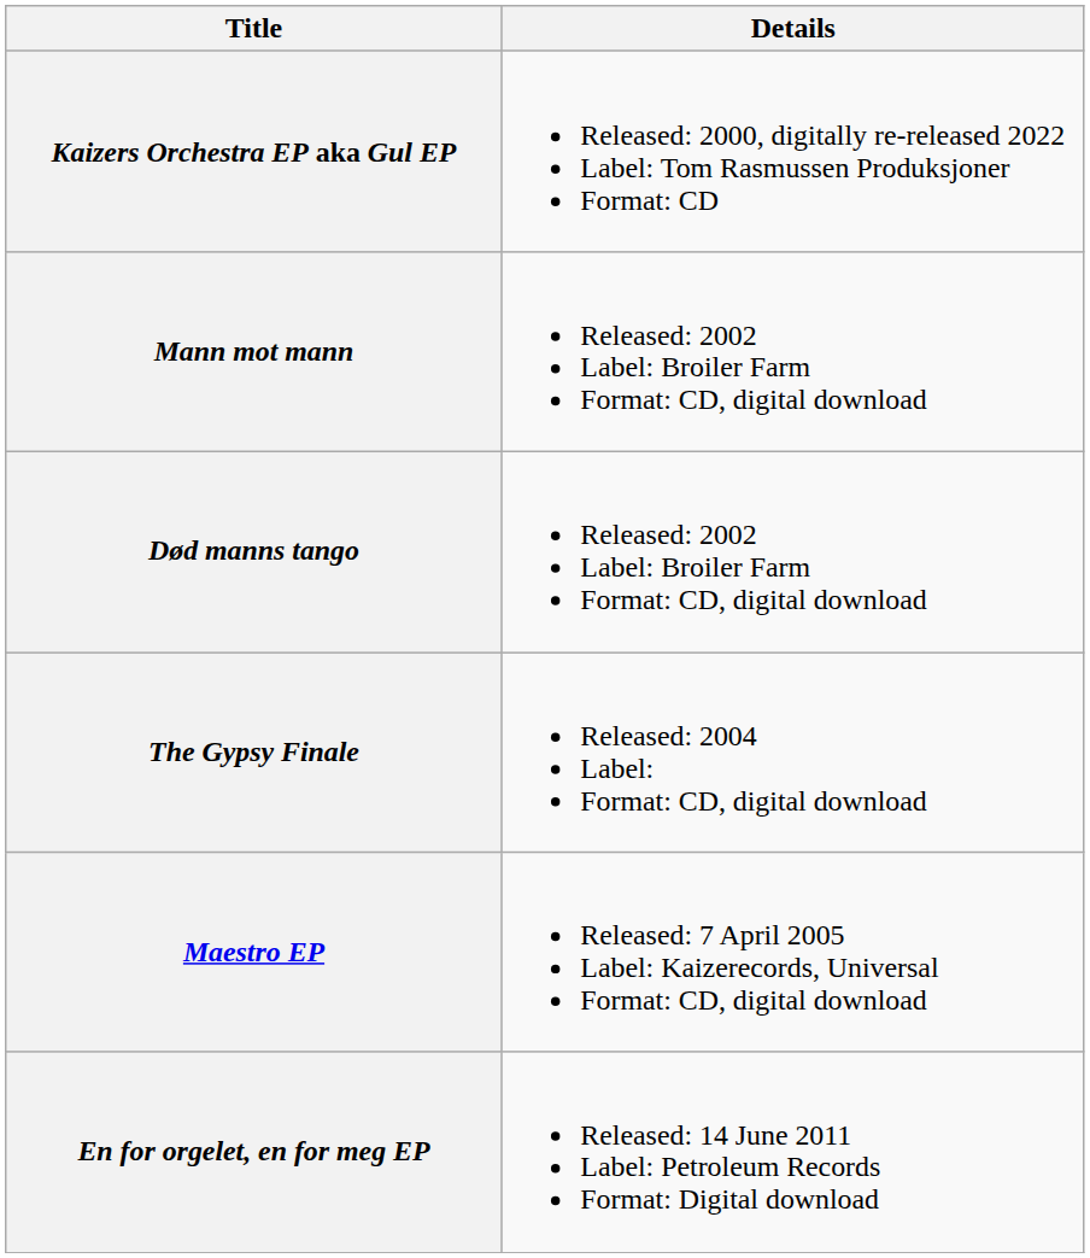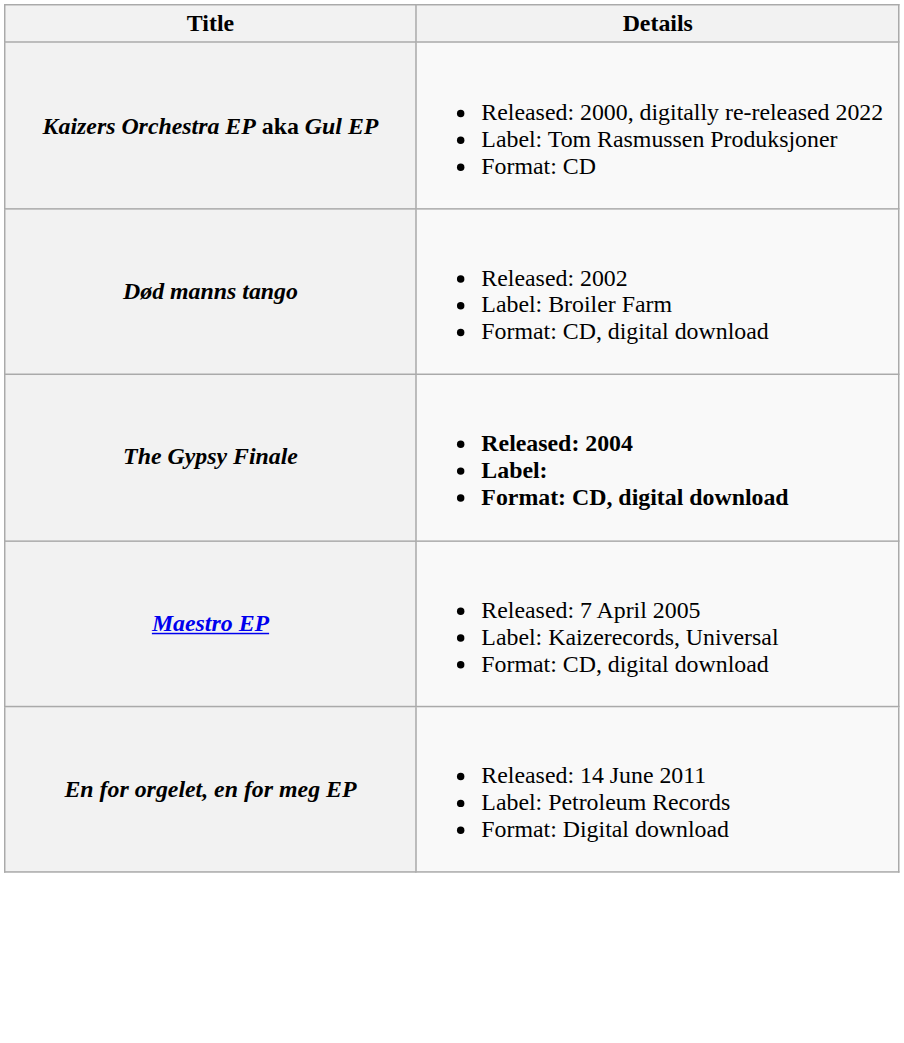- row: Mann mot mann | Released: 2002 Label: Broiler Farm Format: CD, digital download
The Gypsy Finale | Details: normal -> bold
